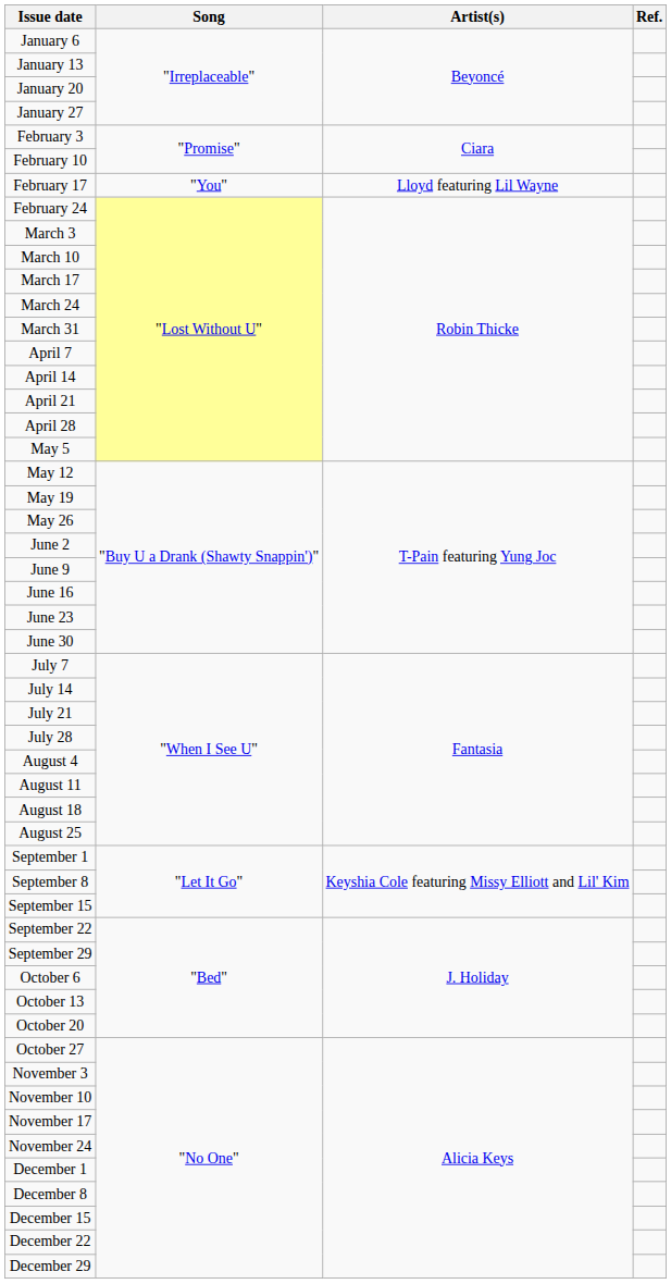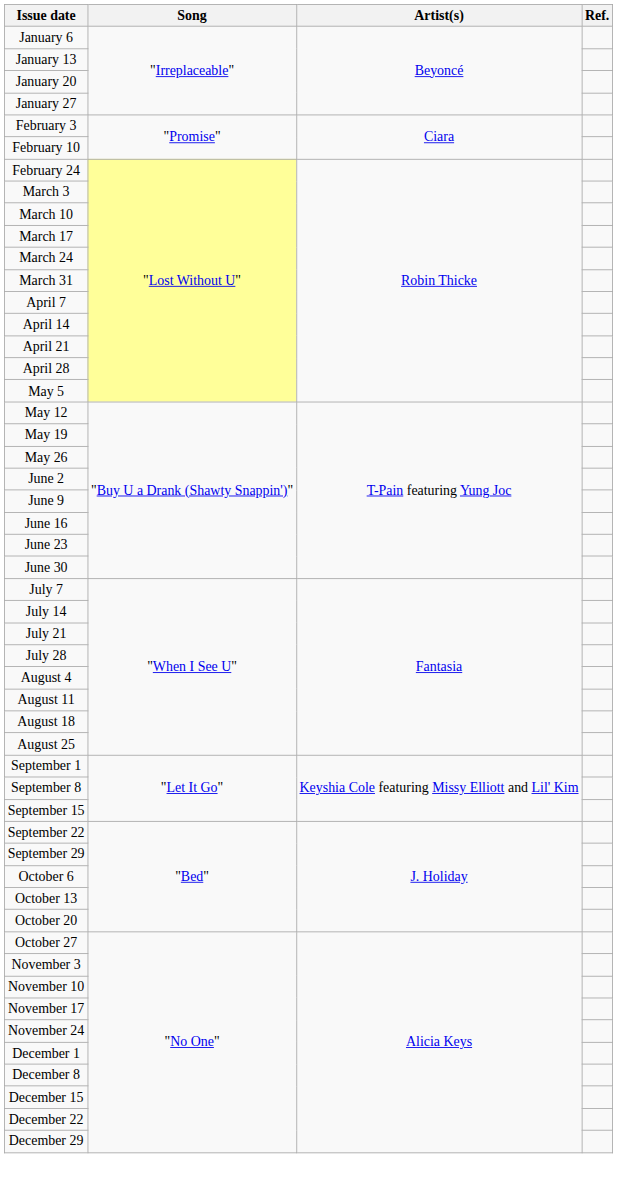- row: February 17 | "You" | Lloyd featuring Lil Wayne
